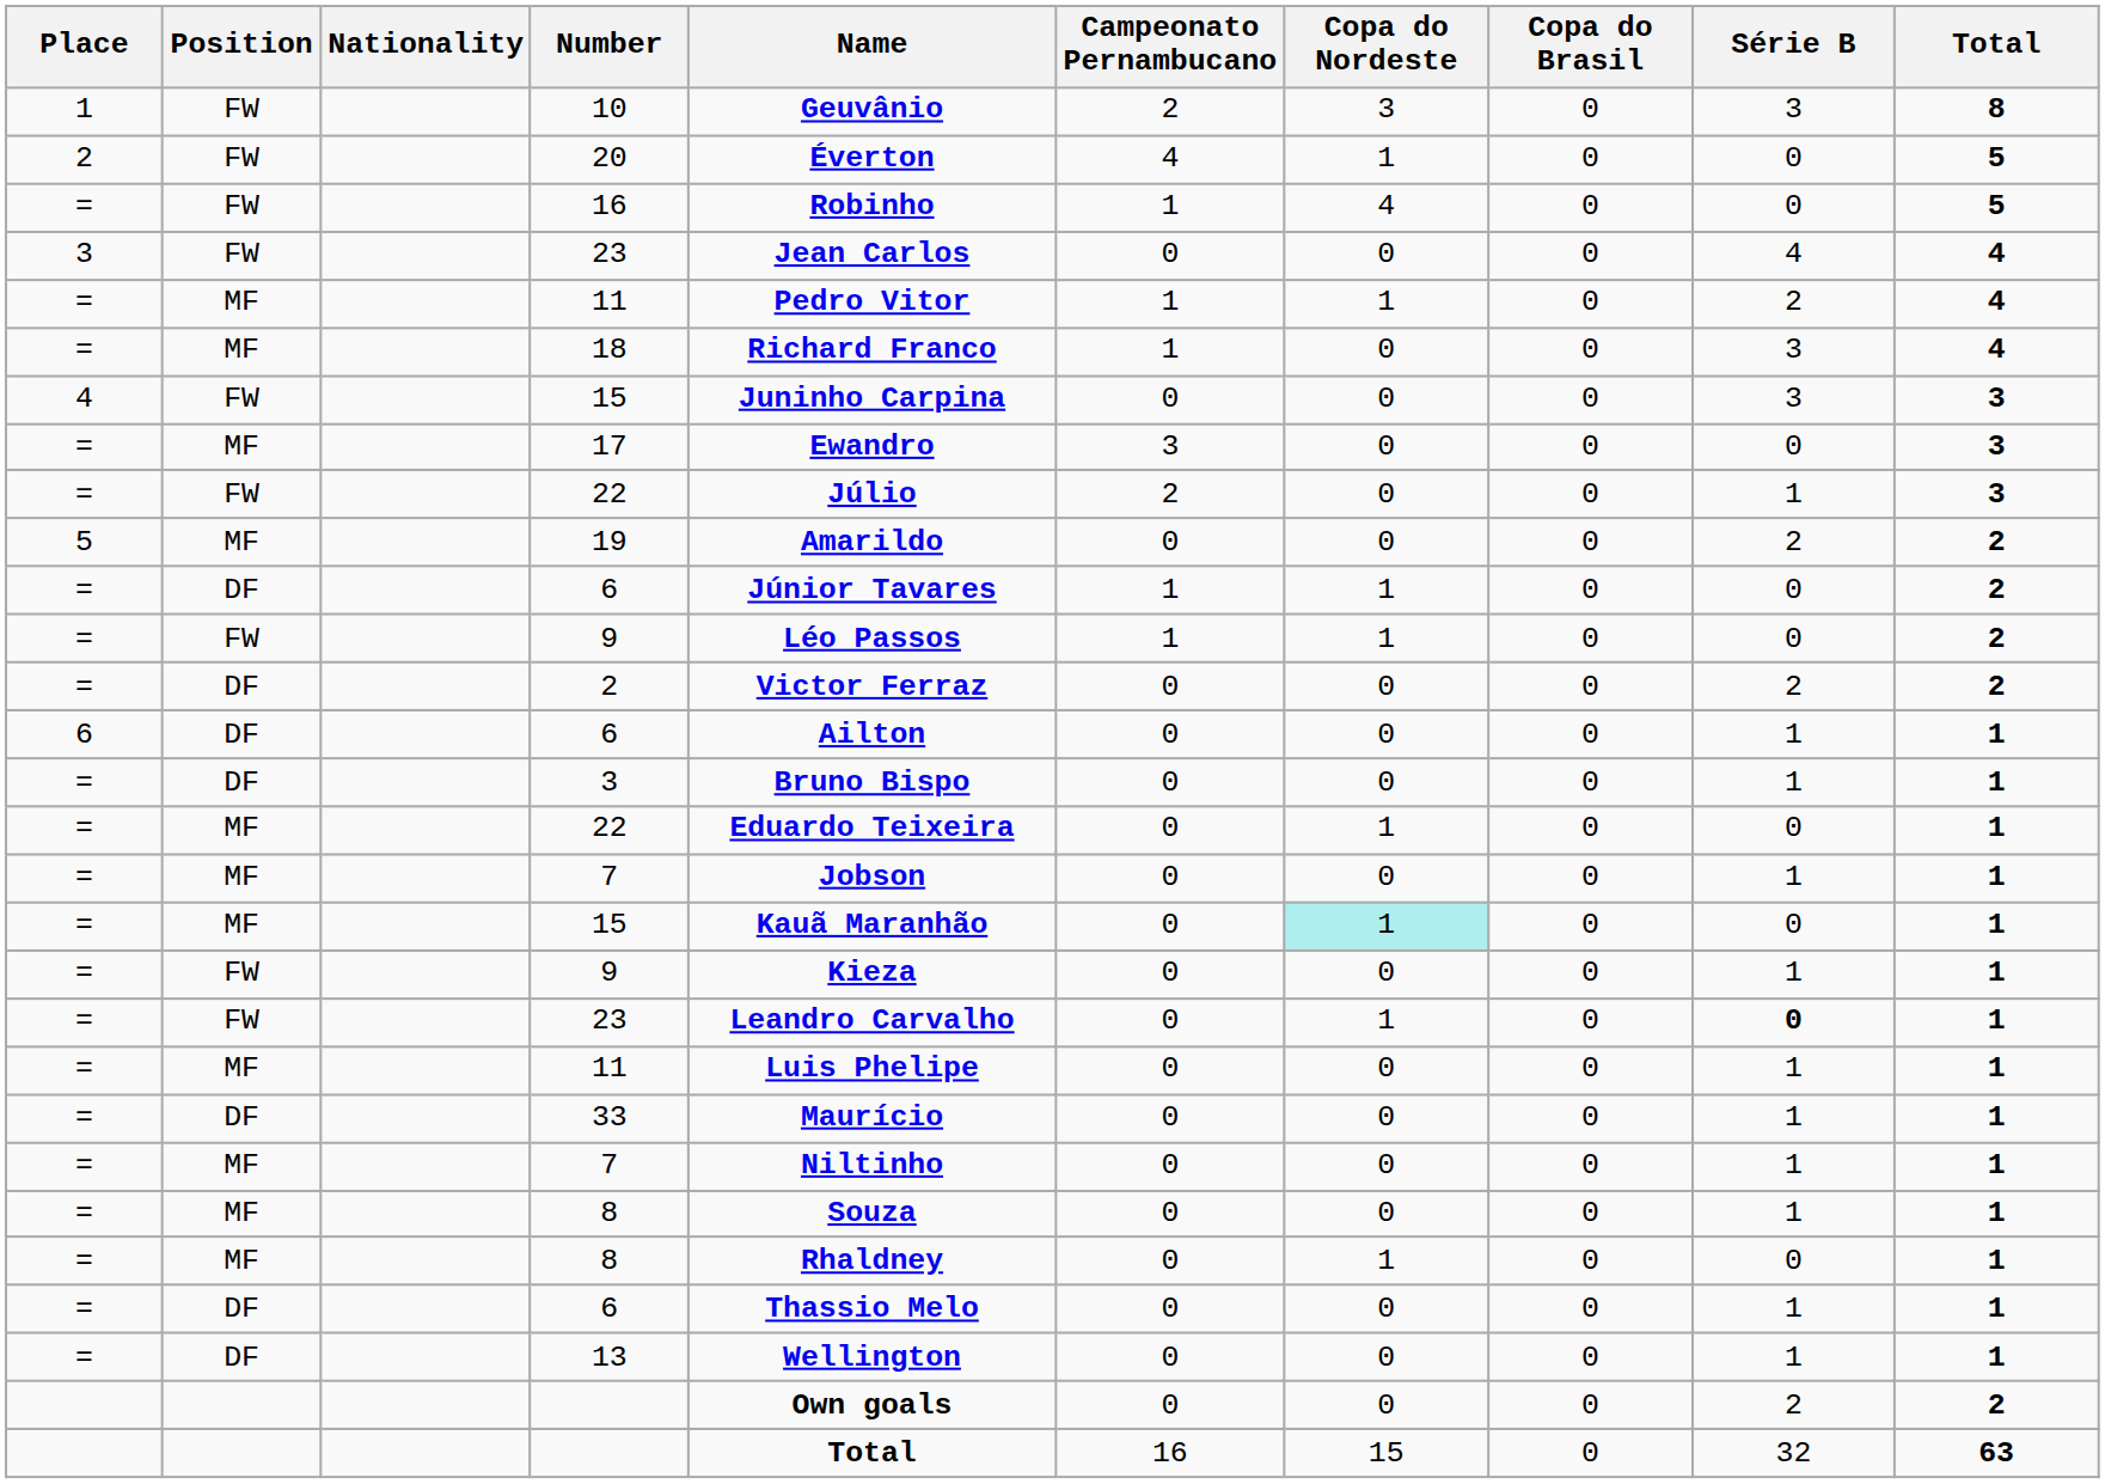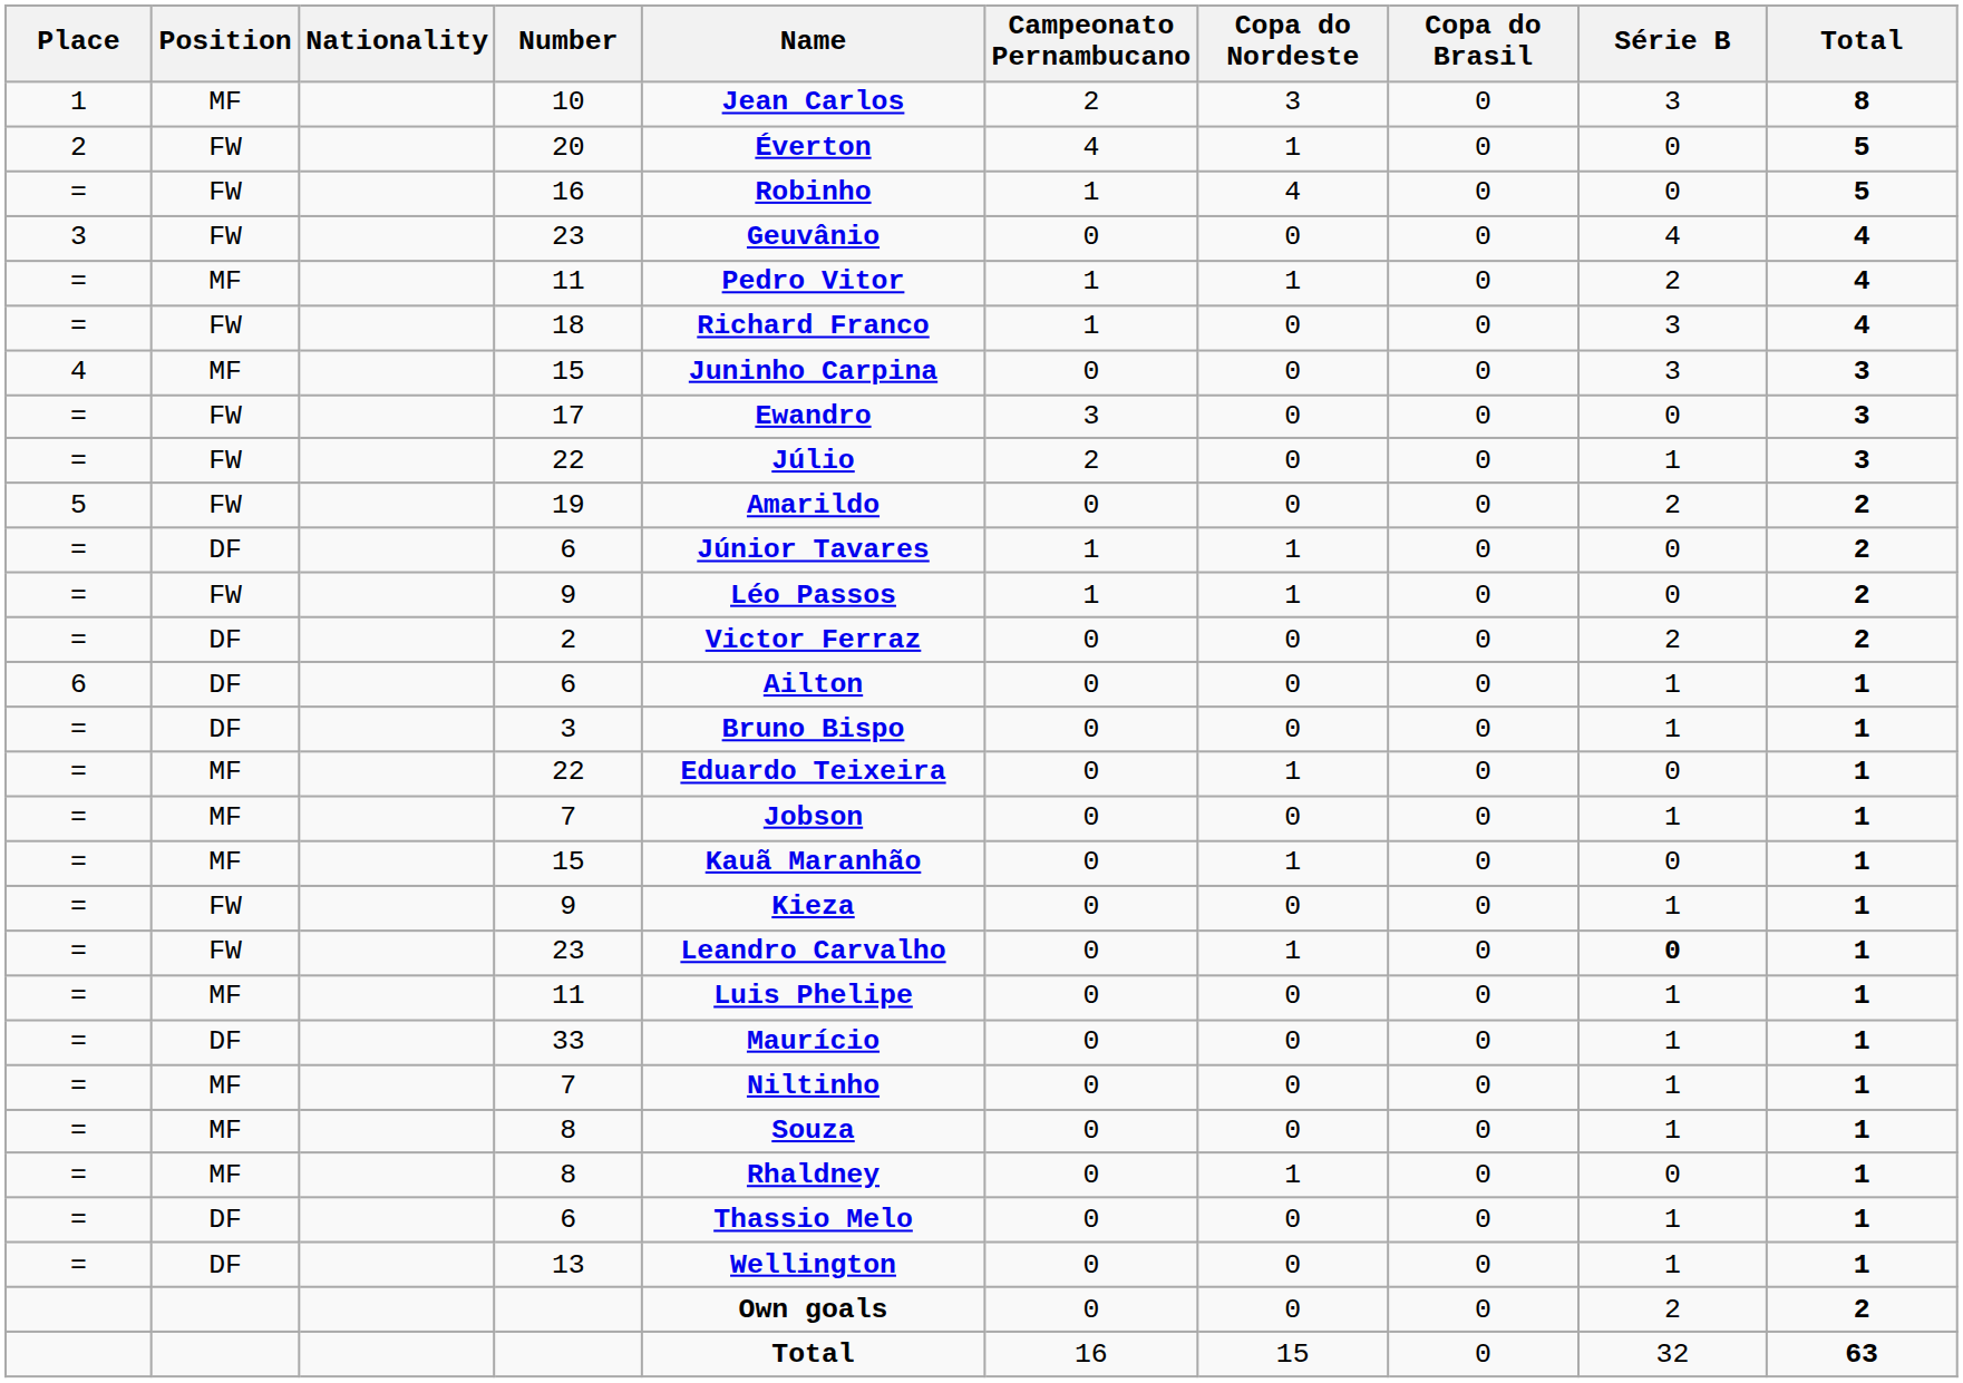10 | Position: FW -> MF
10 | Name: Geuvânio -> Jean Carlos
3 / 23 | Name: Jean Carlos -> Geuvânio
18 | Position: MF -> FW
4 / 15 | Position: FW -> MF
17 | Position: MF -> FW
19 | Position: MF -> FW
= / 15 | Copa do Nordeste: paleturquoise background -> no background
